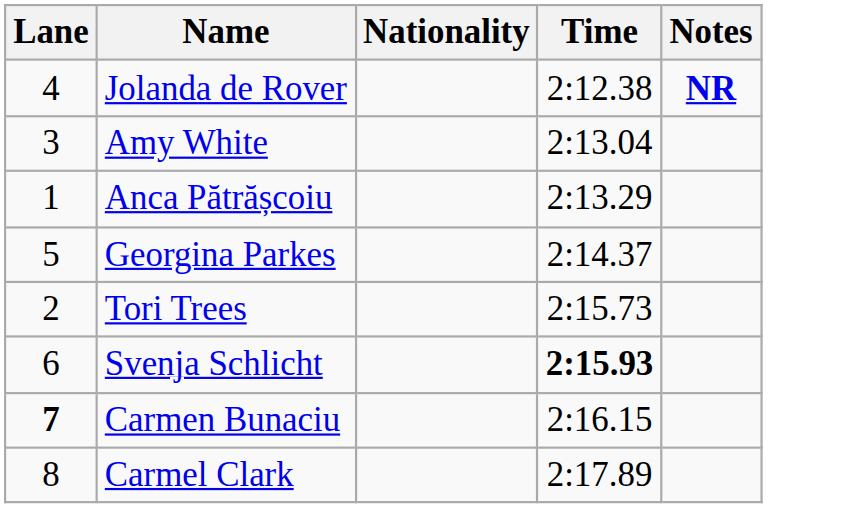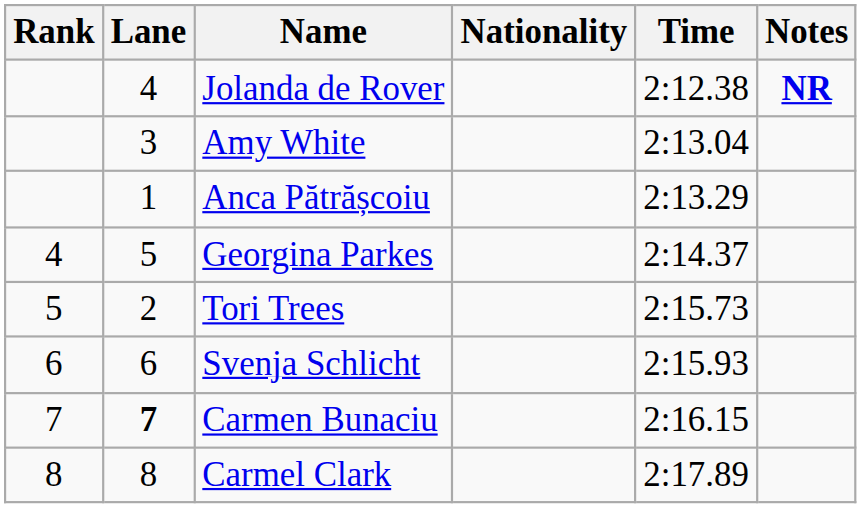+ column: Rank | 4 | 5 | 6 | 7 | 8
Svenja Schlicht | Time: bold -> normal
